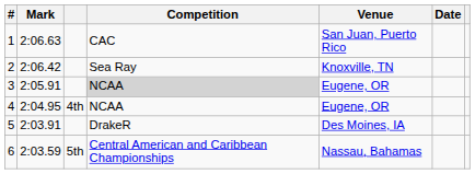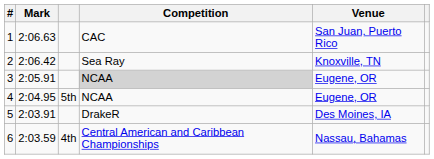- column: Date
4 | column 3: 4th -> 5th
6 | column 3: 5th -> 4th
